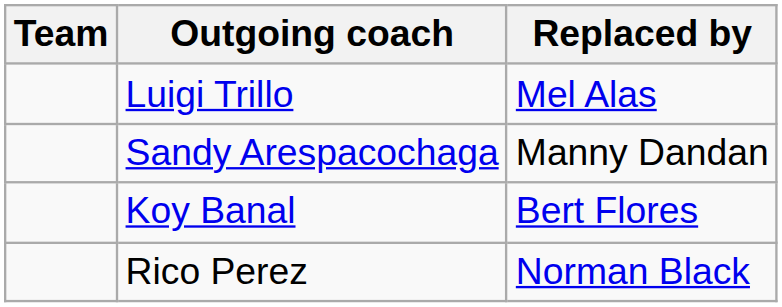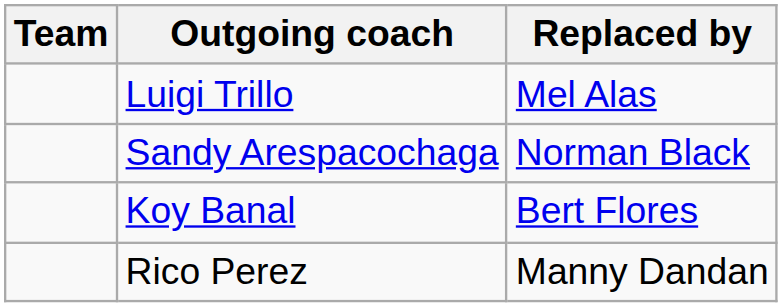Sandy Arespacochaga | Replaced by: Manny Dandan -> Norman Black
Rico Perez | Replaced by: Norman Black -> Manny Dandan
